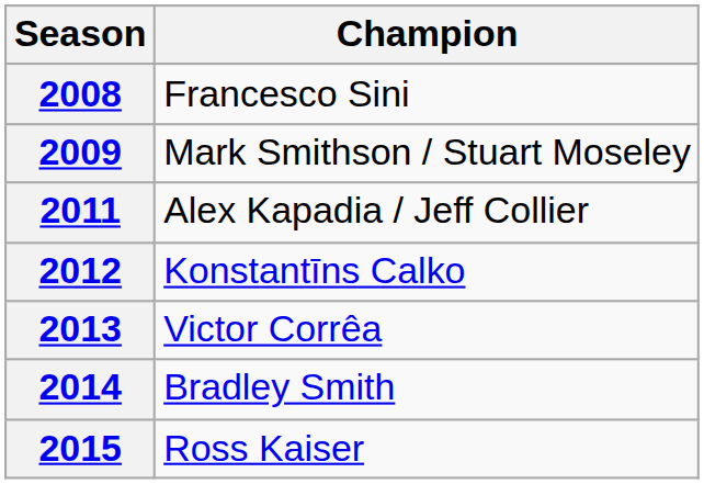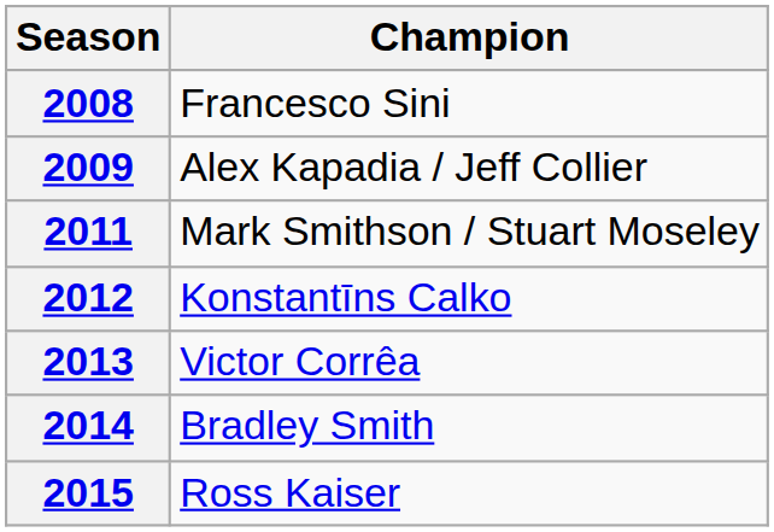2009 | Champion: Mark Smithson / Stuart Moseley -> Alex Kapadia / Jeff Collier
2011 | Champion: Alex Kapadia / Jeff Collier -> Mark Smithson / Stuart Moseley
